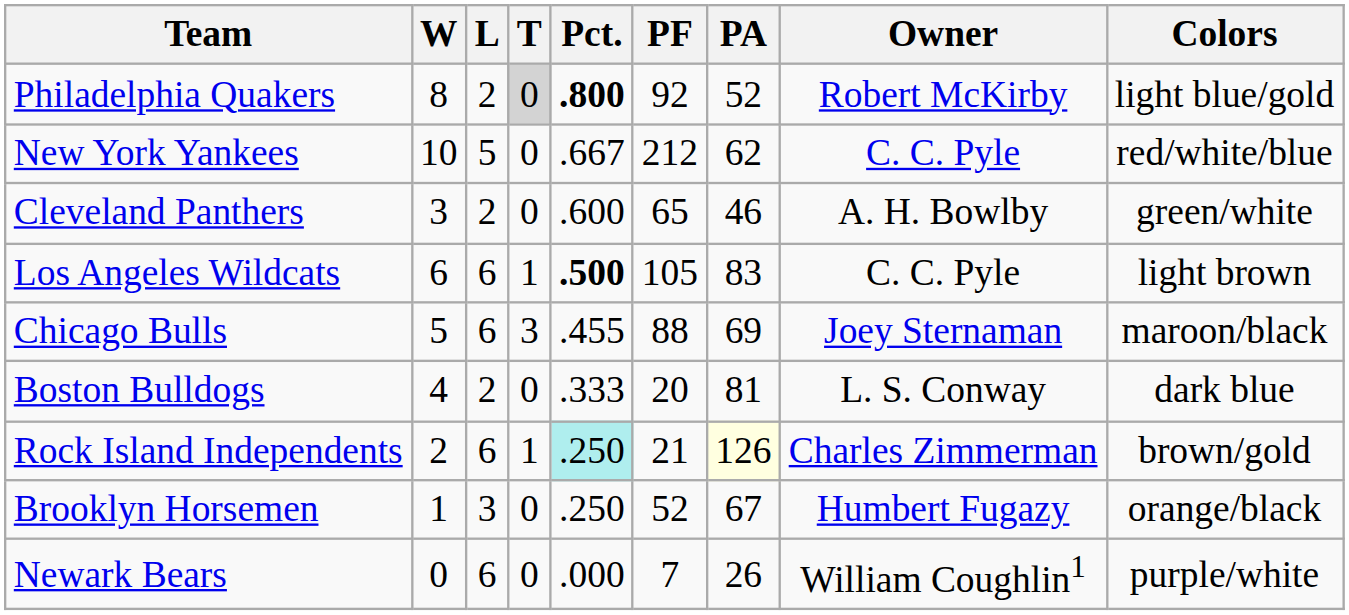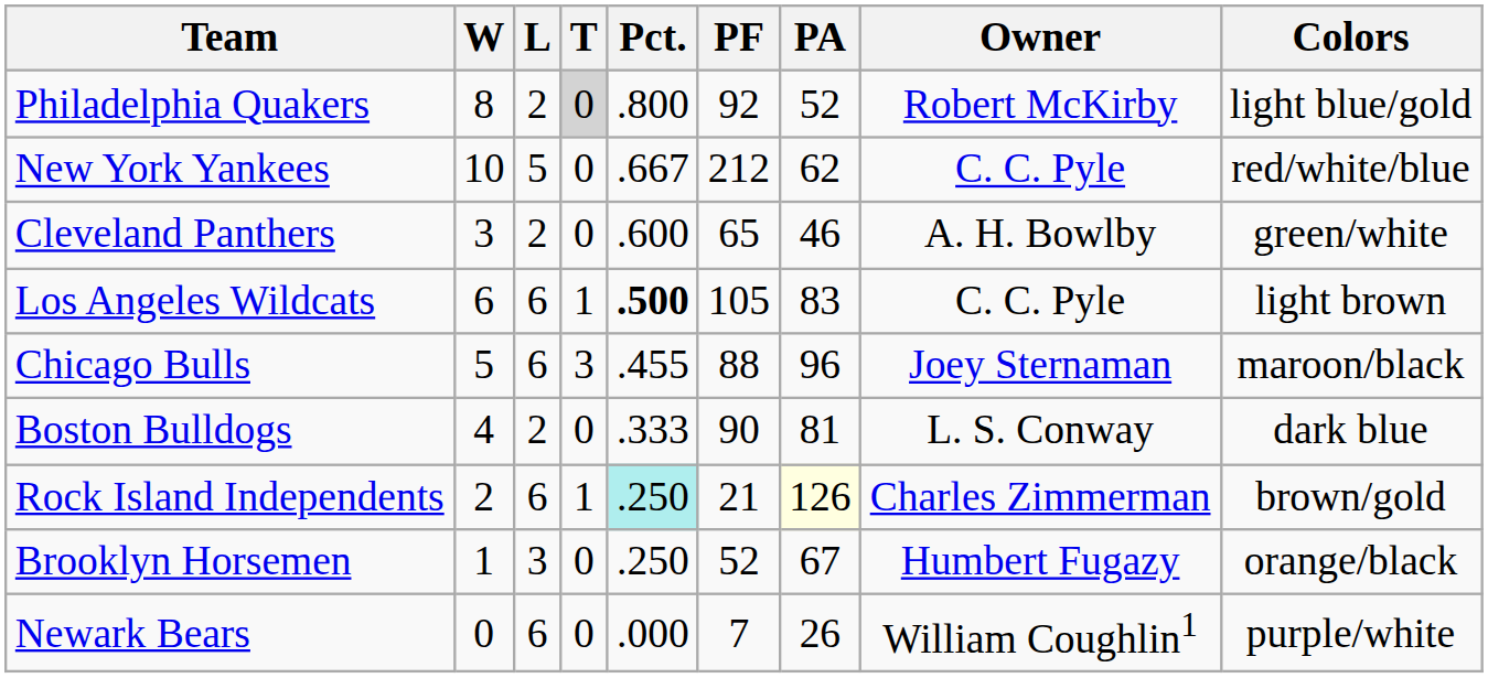Philadelphia Quakers | Pct.: bold -> normal
Chicago Bulls | PA: 69 -> 96
Boston Bulldogs | PF: 20 -> 90
